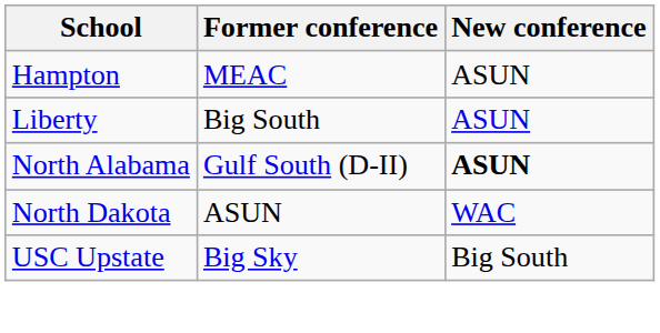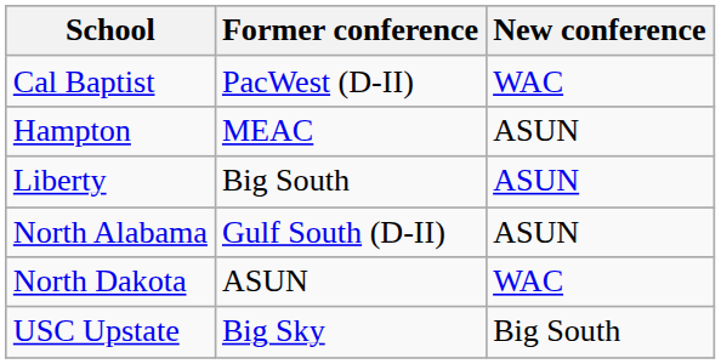+ row: Cal Baptist | PacWest (D-II) | WAC
North Alabama | New conference: bold -> normal
